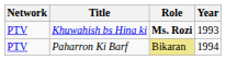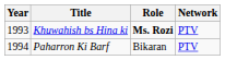columns swapped: Year <-> Network
Paharron Ki Barf | Role: khaki background -> no background
